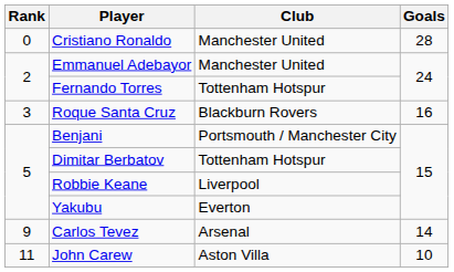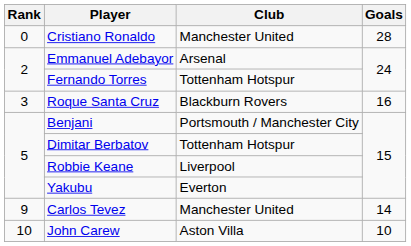Emmanuel Adebayor | Club: Manchester United -> Arsenal
Carlos Tevez | Club: Arsenal -> Manchester United
John Carew | Rank: 11 -> 10
